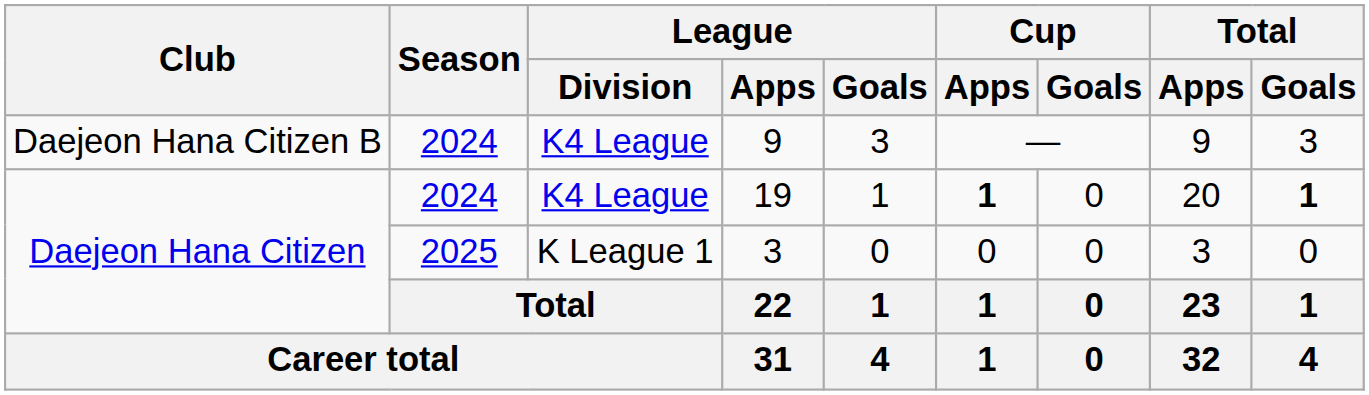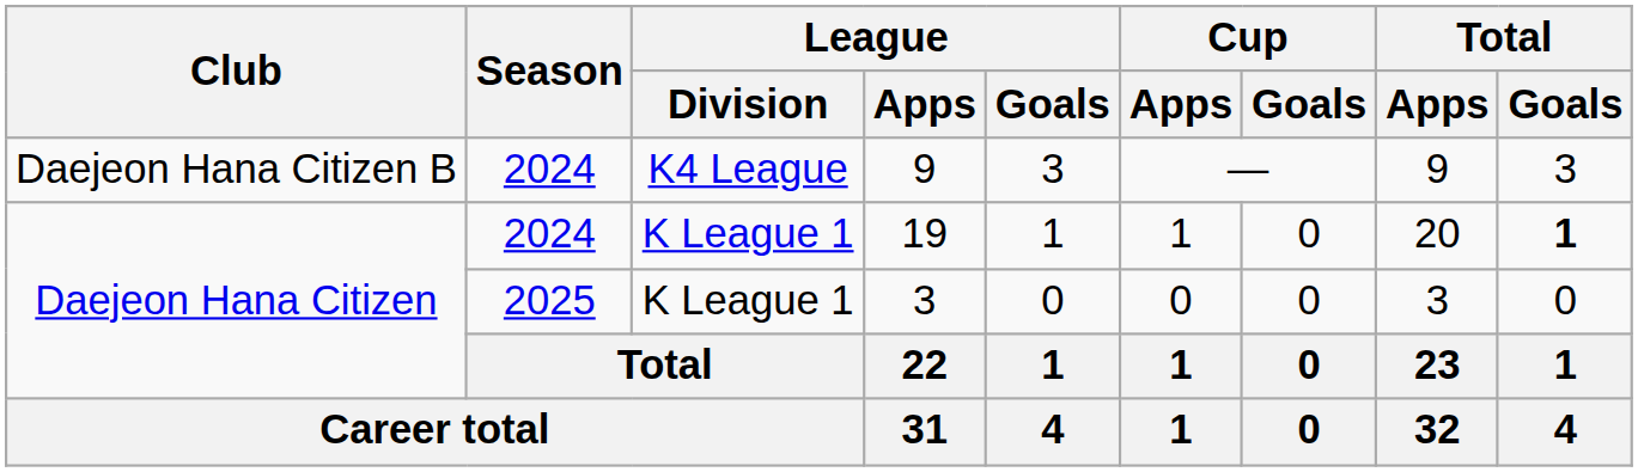19 | League / Division: K4 League -> K League 1
19 | Cup / Apps: bold -> normal
